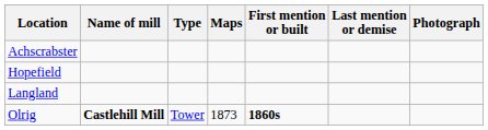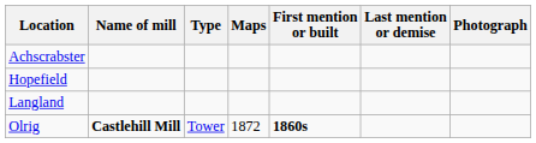Olrig | Maps: 1873 -> 1872
